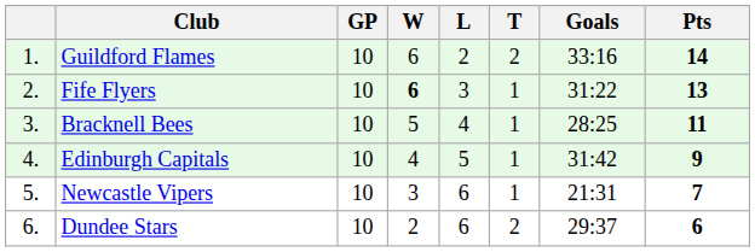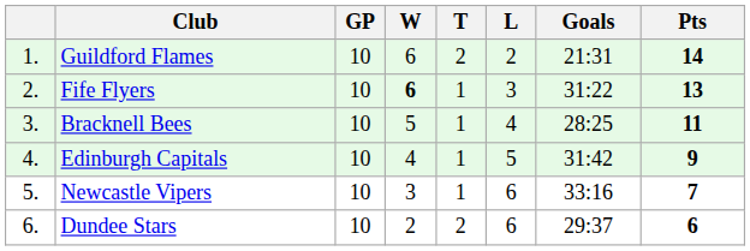columns swapped: T <-> L
Guildford Flames | Goals: 33:16 -> 21:31
Newcastle Vipers | Goals: 21:31 -> 33:16
